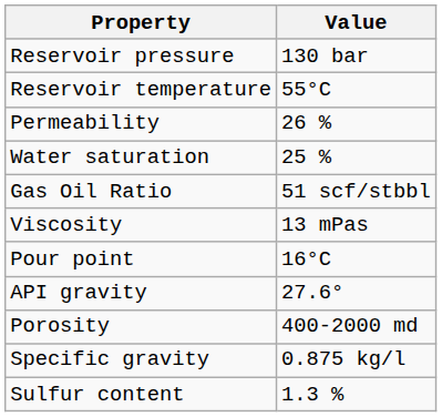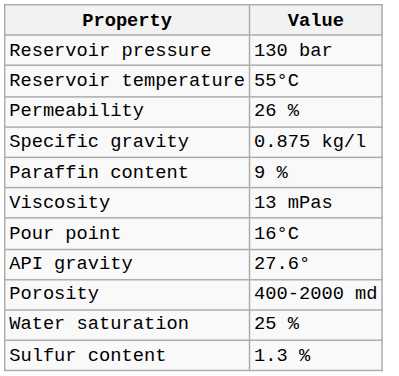rows swapped: Specific gravity <-> Water saturation
- row: Gas Oil Ratio | 51 scf/stbbl
+ row: Paraffin content | 9 %
